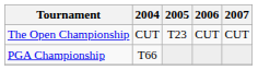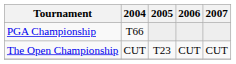rows swapped: The Open Championship <-> PGA Championship
